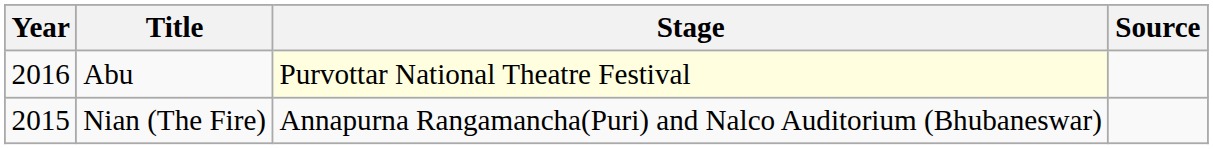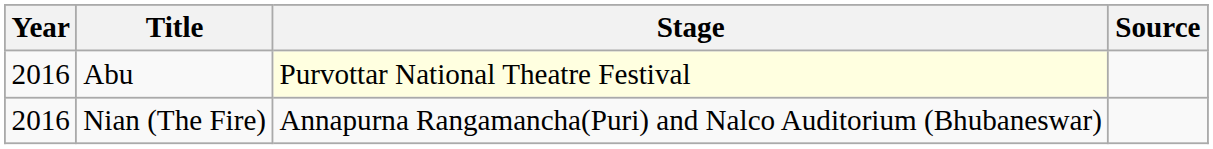Nian (The Fire) | Year: 2015 -> 2016
